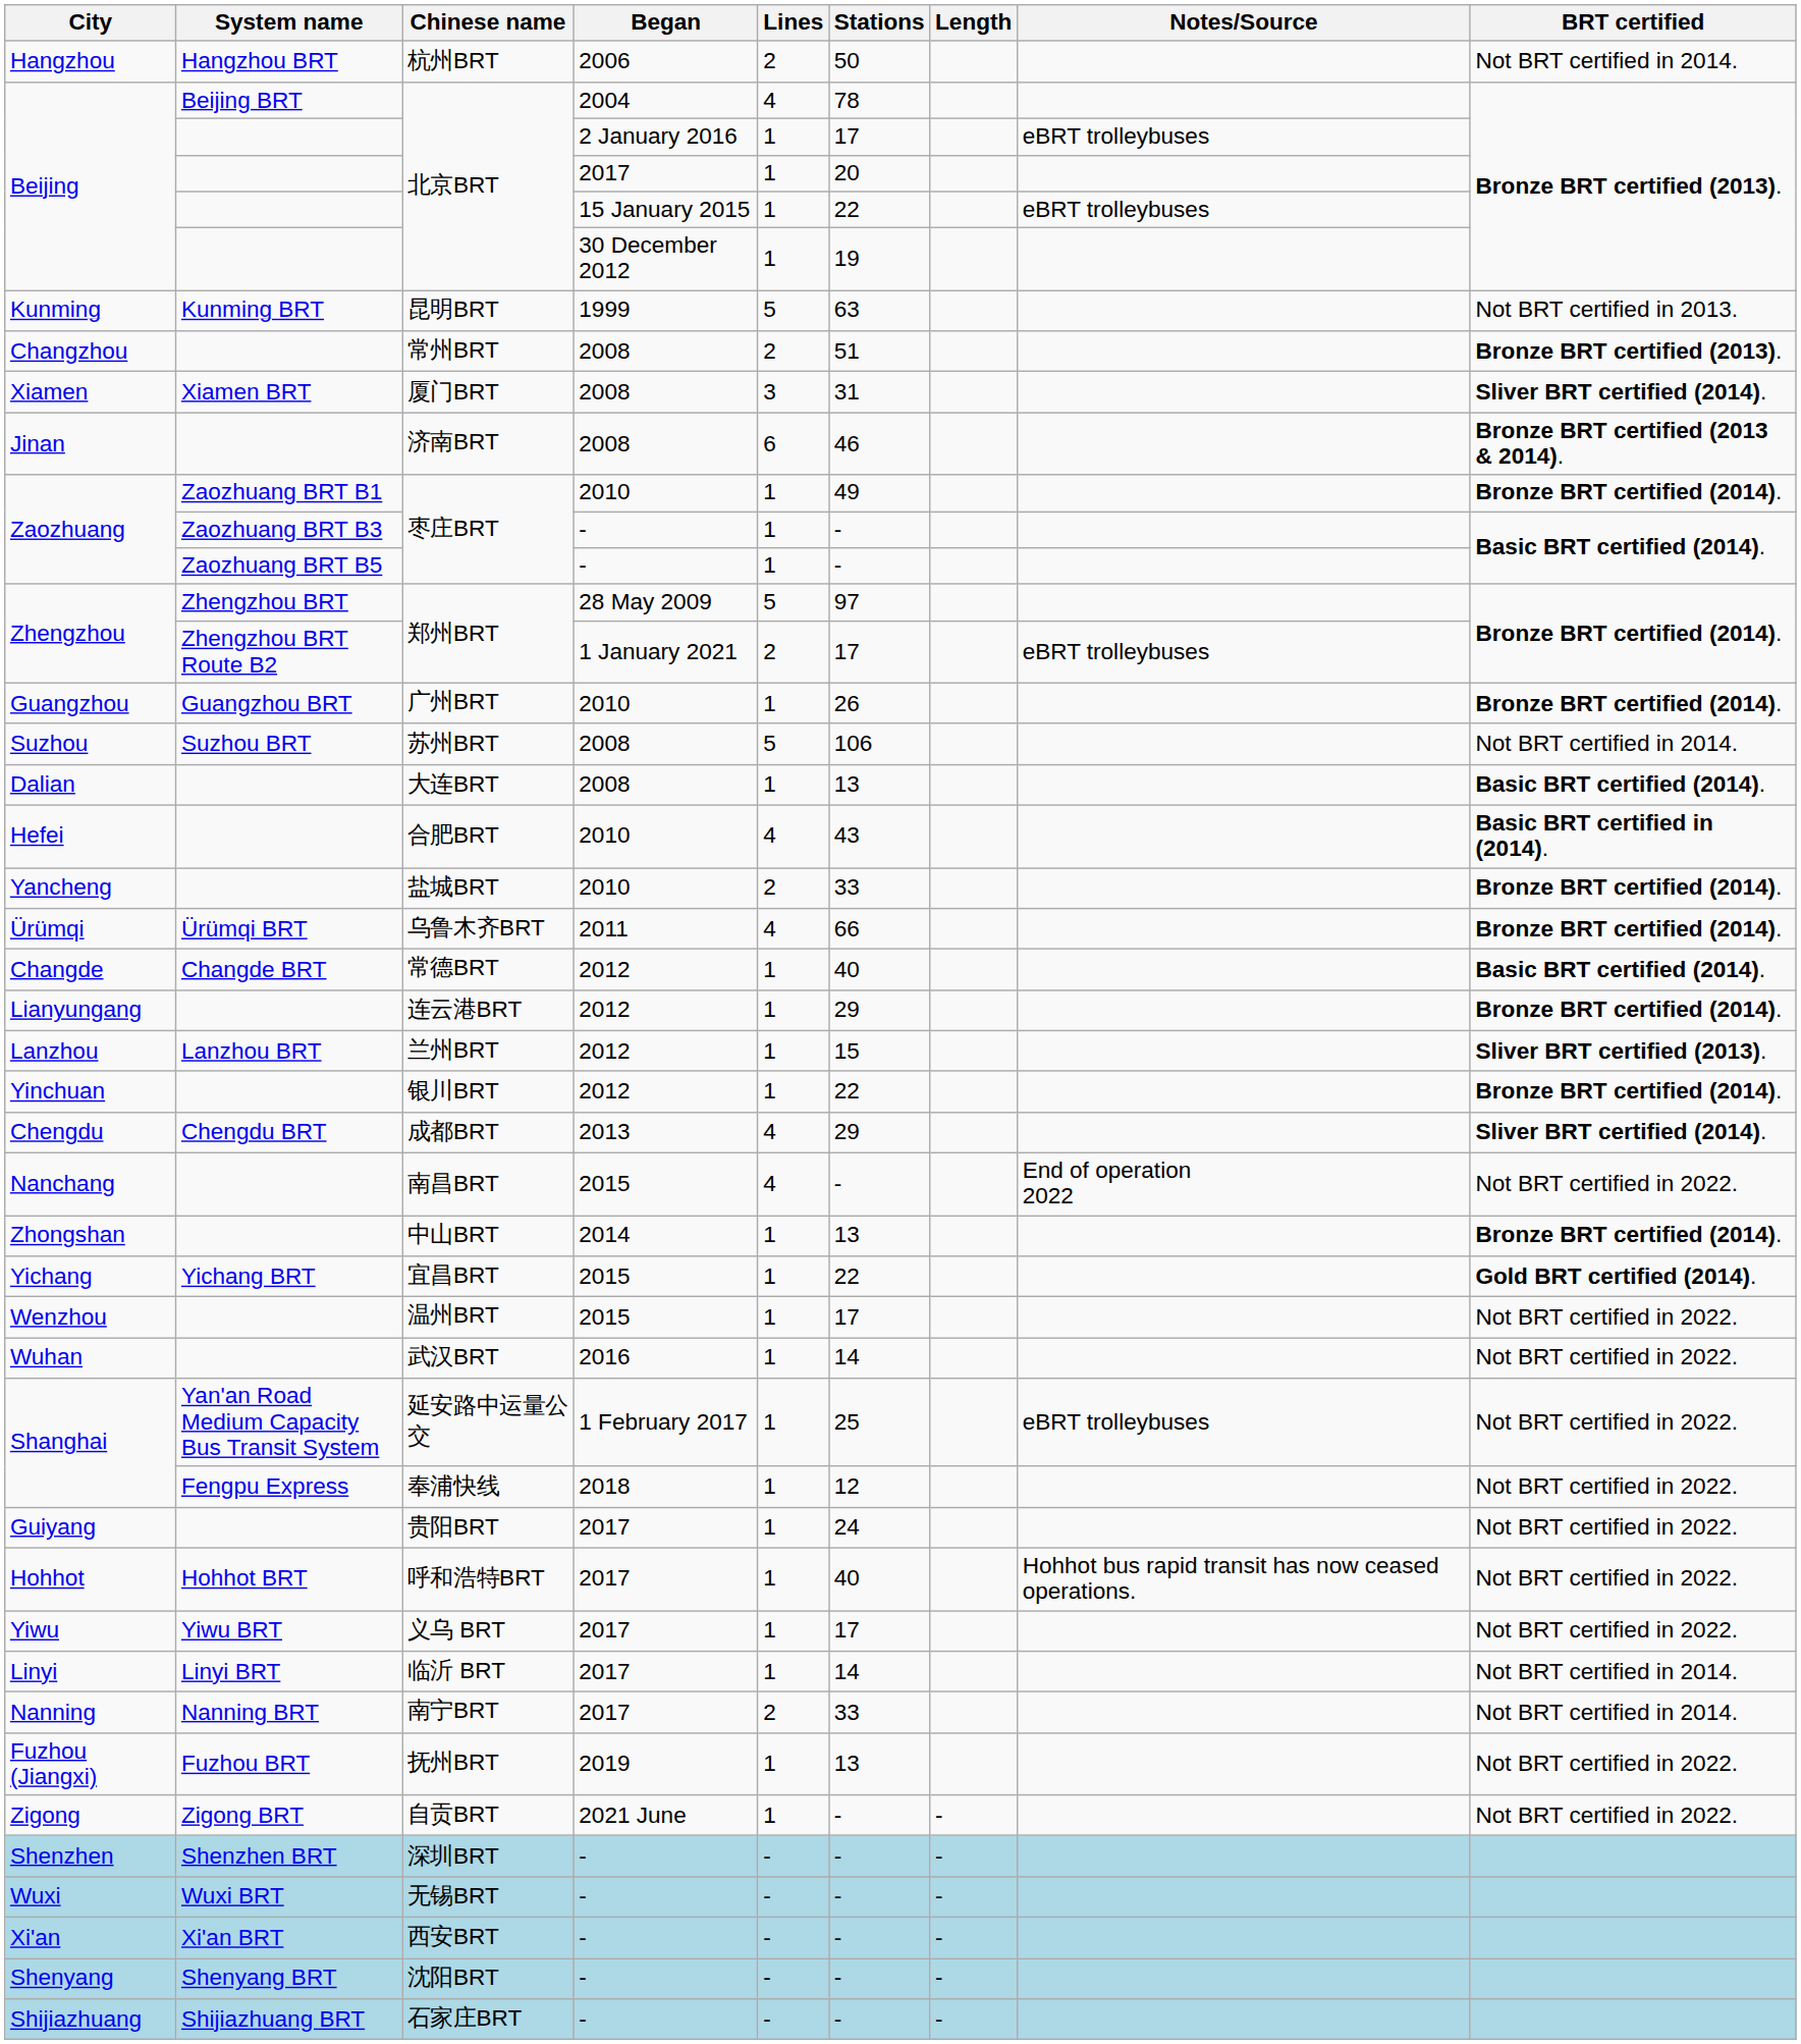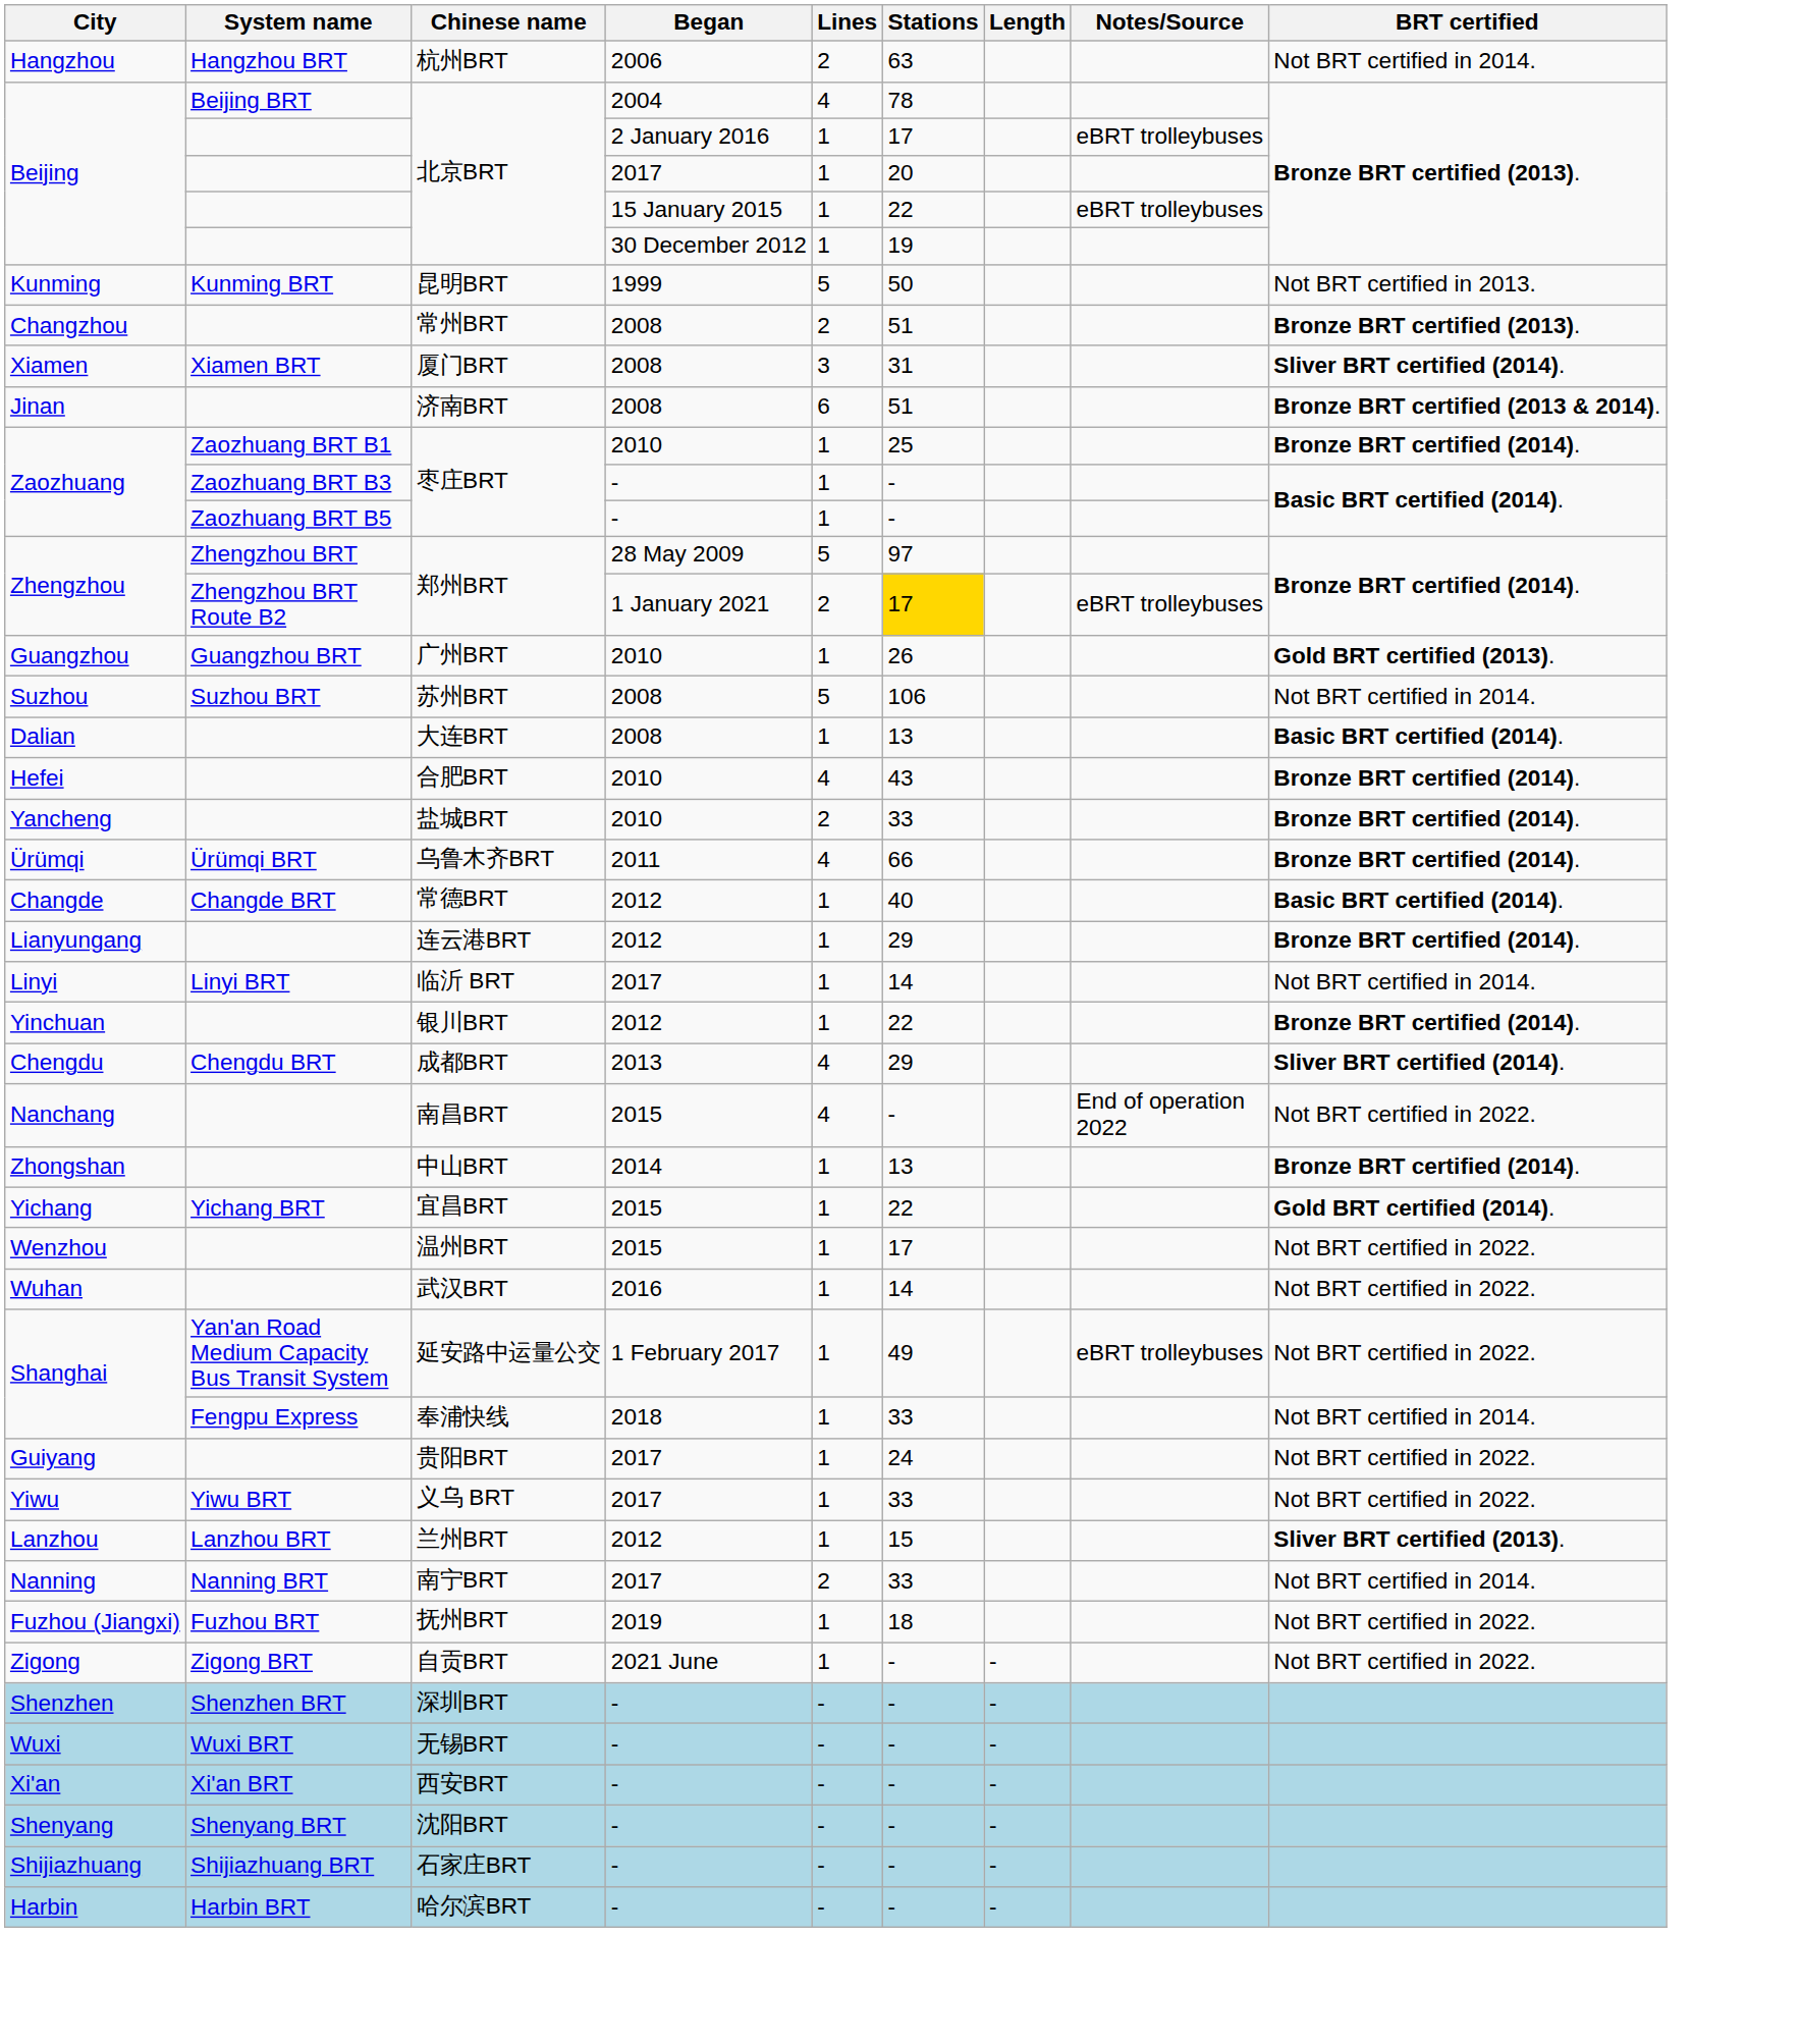杭州BRT | Stations: 50 -> 63
昆明BRT | Stations: 63 -> 50
济南BRT | Stations: 46 -> 51
枣庄BRT / 2010 | Stations: 49 -> 25
郑州BRT / 1 January 2021 | Stations: no background -> gold background
广州BRT | BRT certified: Bronze BRT certified (2014). -> Gold BRT certified (2013).
合肥BRT | BRT certified: Basic BRT certified in (2014). -> Bronze BRT certified (2014).
rows swapped: 兰州BRT <-> 临沂 BRT
延安路中运量公交 | Stations: 25 -> 49
奉浦快线 | Stations: 12 -> 33
奉浦快线 | BRT certified: Not BRT certified in 2022. -> Not BRT certified in 2014.
- row: Hohhot | Hohhot BRT | 呼和浩特BRT | 2017 | 1 | 40 | Hohhot bus rapid transit has now ceased operations. | Not BRT certified in 2022.
义乌 BRT | Stations: 17 -> 33
抚州BRT | Stations: 13 -> 18
+ row: Harbin | Harbin BRT | 哈尔滨BRT | - | - | - | -
